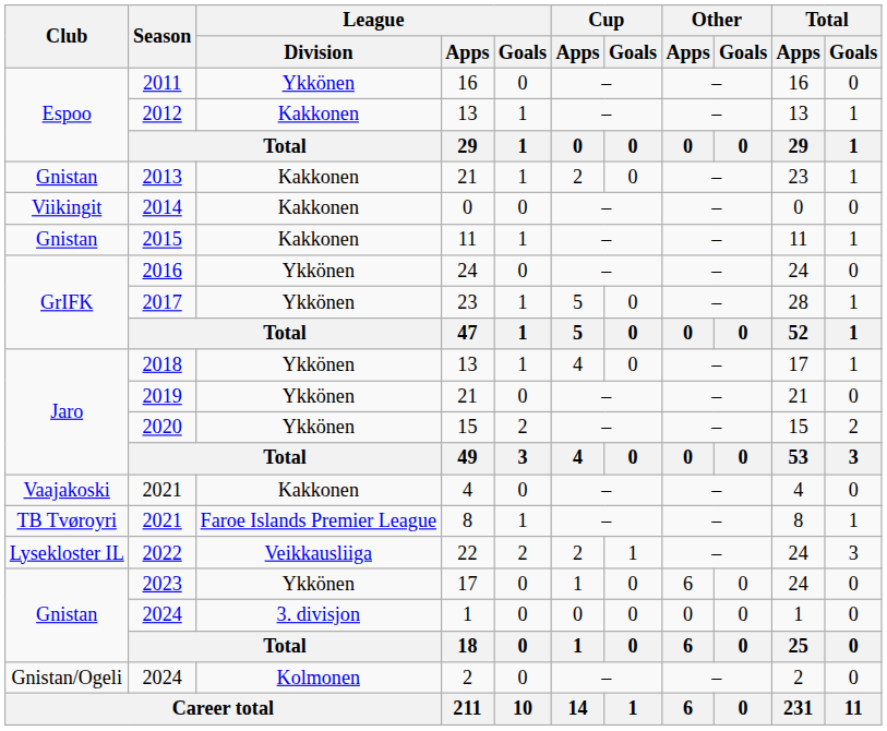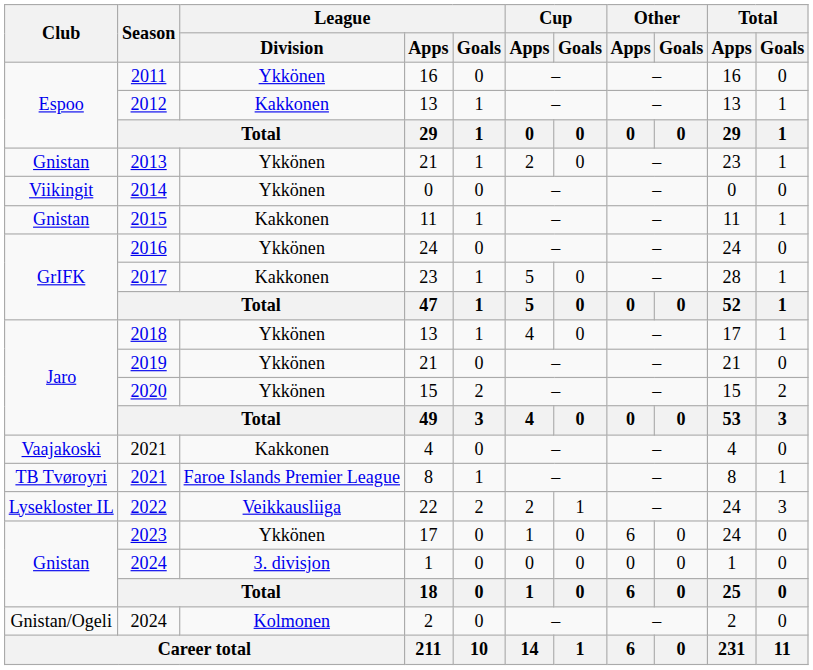2013 | League / Division: Kakkonen -> Ykkönen
2014 | League / Division: Kakkonen -> Ykkönen
2017 | League / Division: Ykkönen -> Kakkonen
